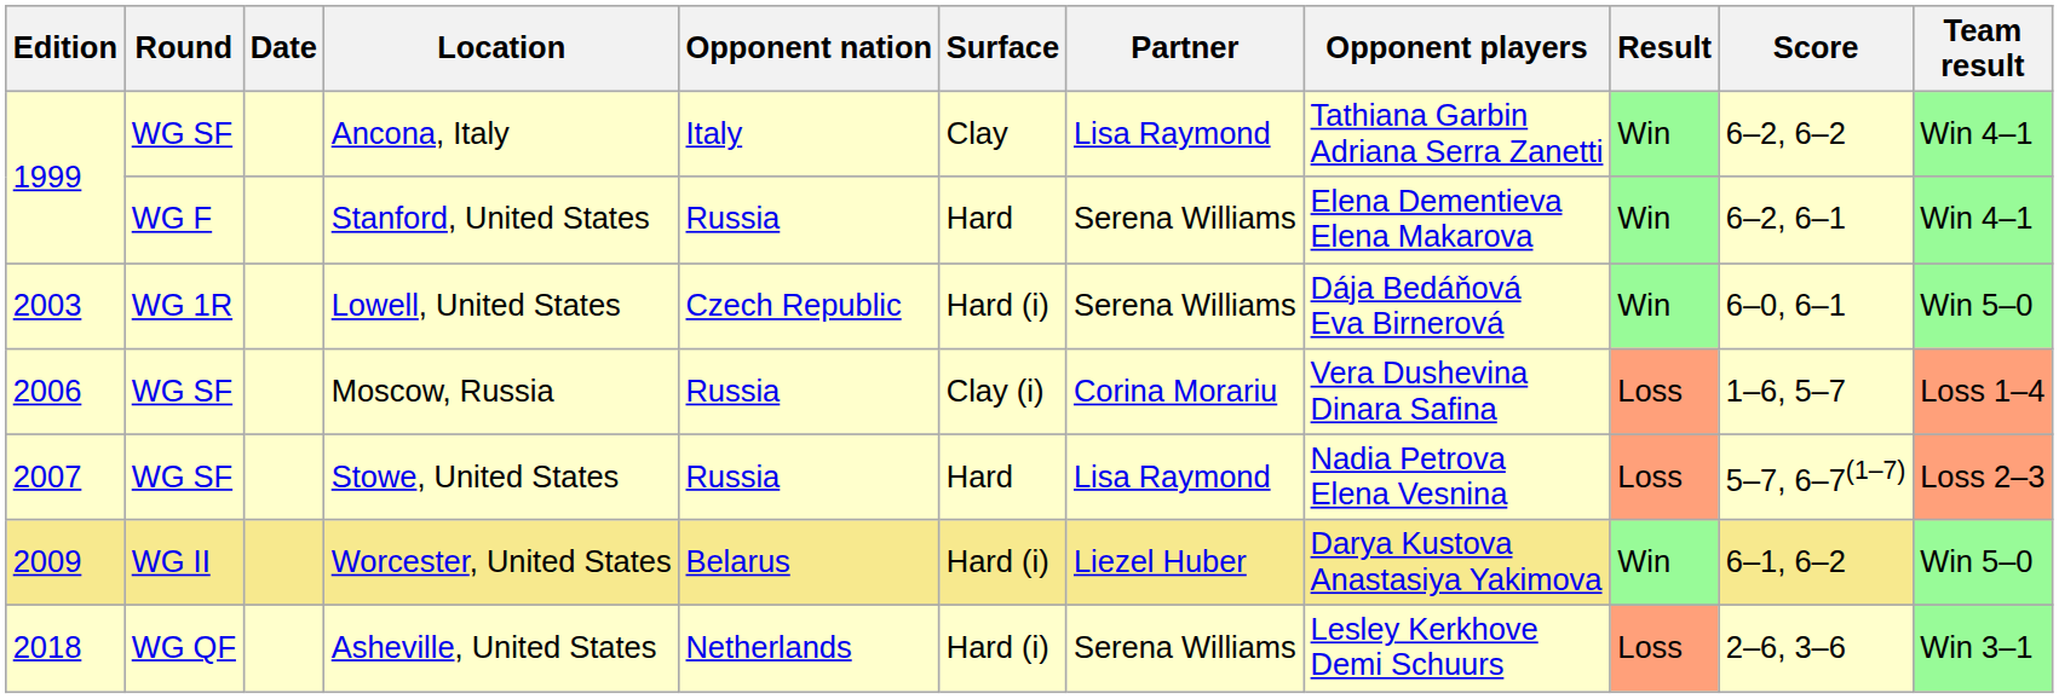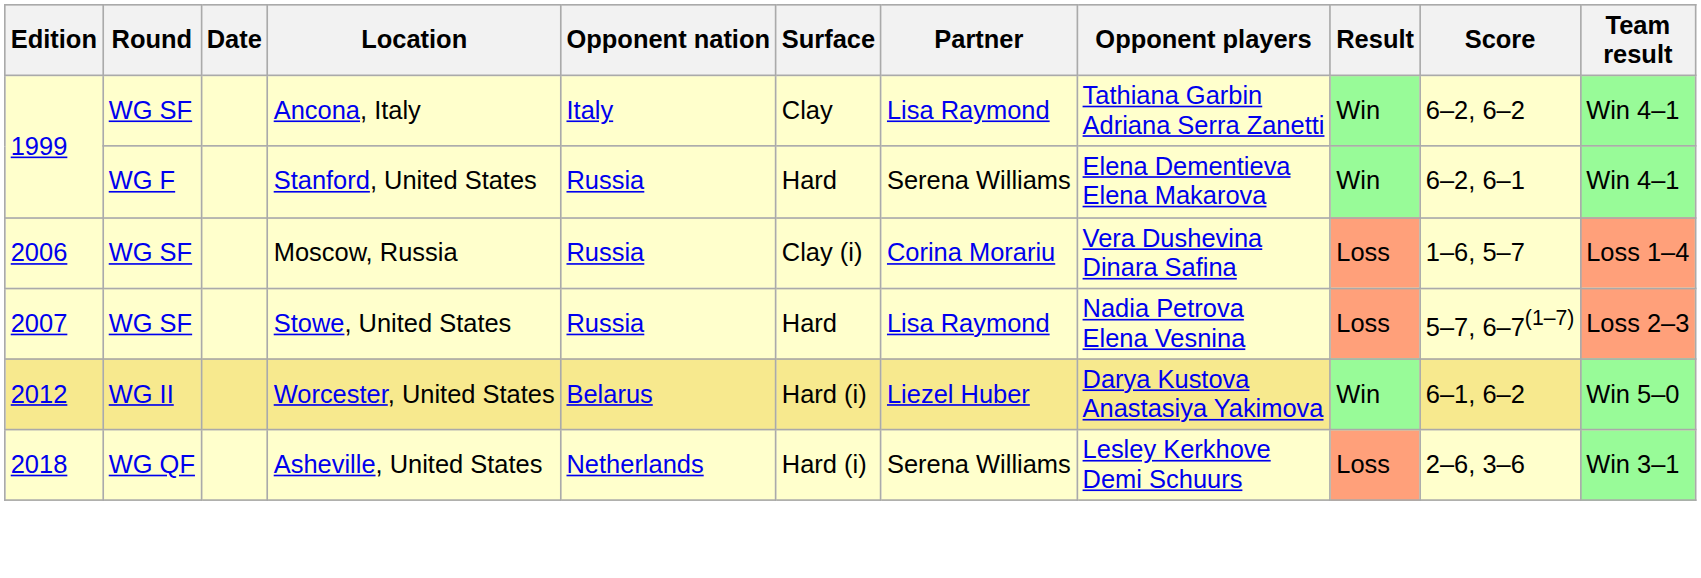- row: 2003 | WG 1R | Lowell, United States | Czech Republic | Hard (i) | Serena Williams | Dája Bedáňová Eva Birnerová | Win | 6–0, 6–1 | Win 5–0
Worcester, United States | Edition: 2009 -> 2012
